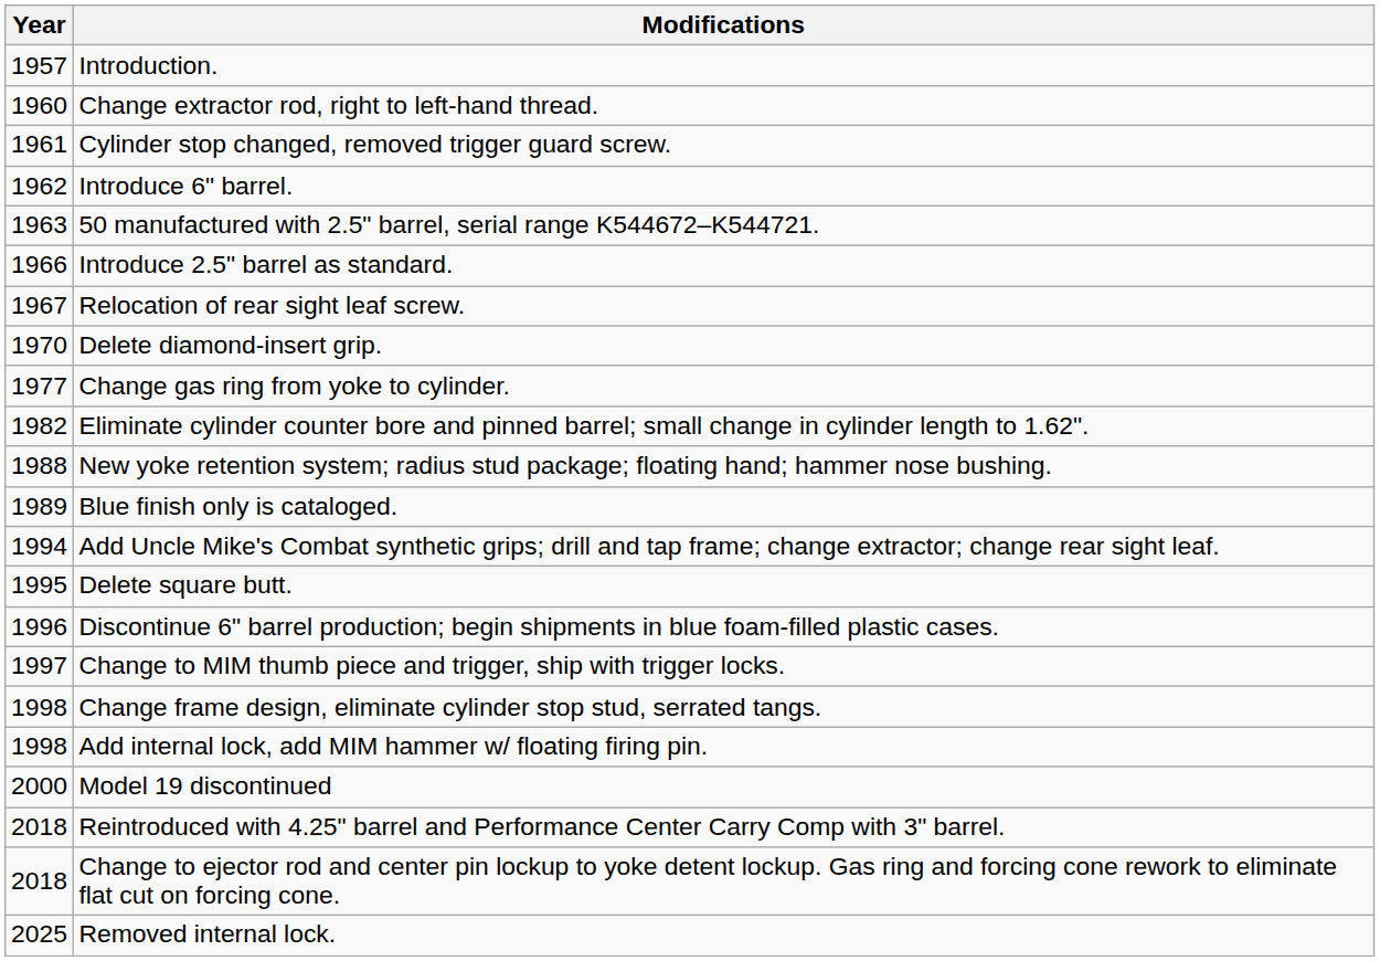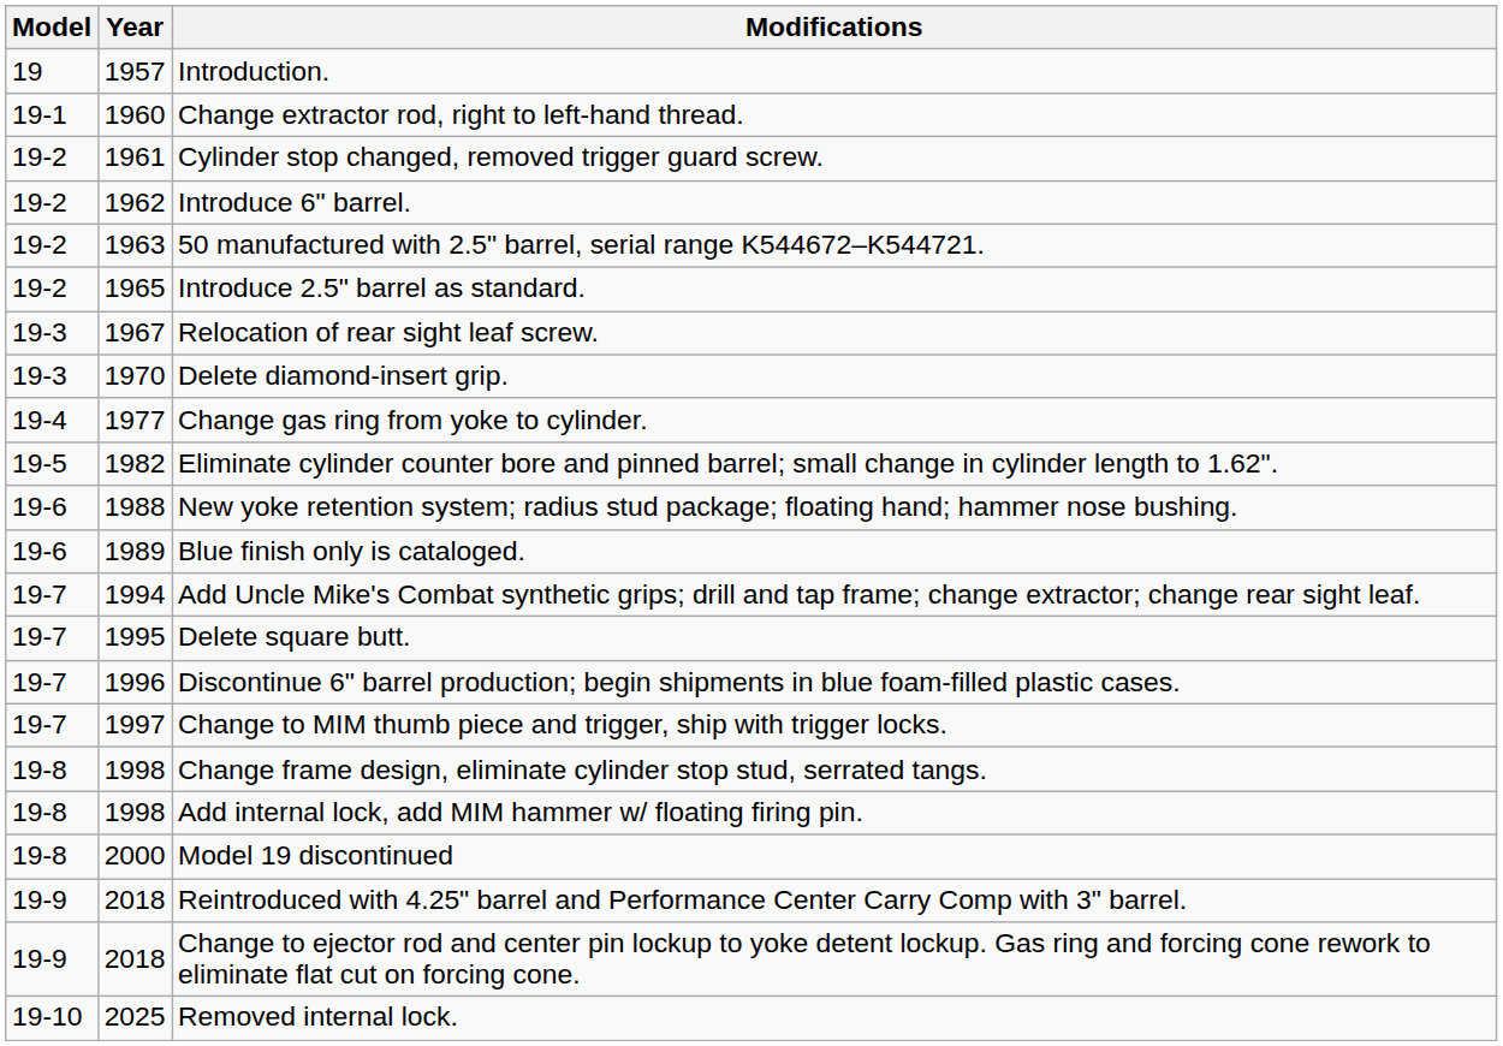+ column: Model | 19 | 19-1 | 19-2 | 19-2 | 19-2 | 19-2 | 19-3 | 19-3 | 19-4 | 19-5 | 19-6 | 19-6 | 19-7 | 19-7 | 19-7 | 19-7 | 19-8 | 19-8 | 19-8 | 19-9 | 19-9 | 19-10
Introduce 2.5" barrel as standard. | Year: 1966 -> 1965
